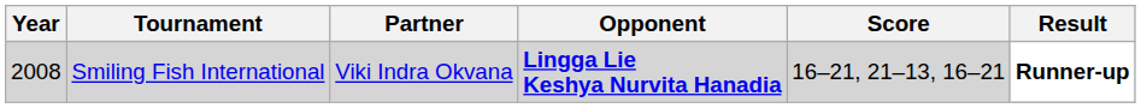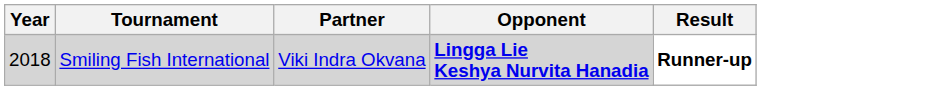- column: Score | 16–21, 21–13, 16–21
Smiling Fish International | Year: 2008 -> 2018
